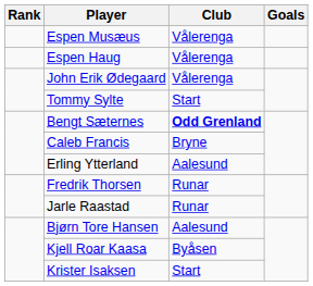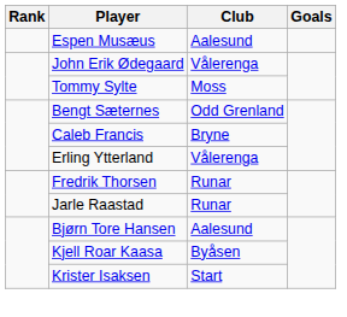Espen Musæus | Club: Vålerenga -> Aalesund
- row: Espen Haug | Vålerenga
Tommy Sylte | Club: Start -> Moss
Bengt Sæternes | Club: bold -> normal
Erling Ytterland | Club: Aalesund -> Vålerenga
